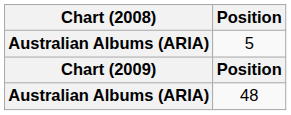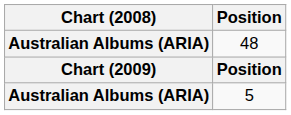rows swapped: 5 <-> 48
